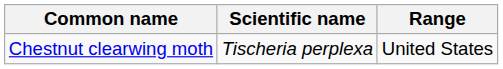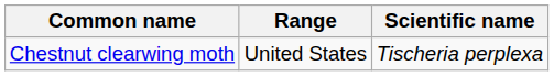columns swapped: Scientific name <-> Range
